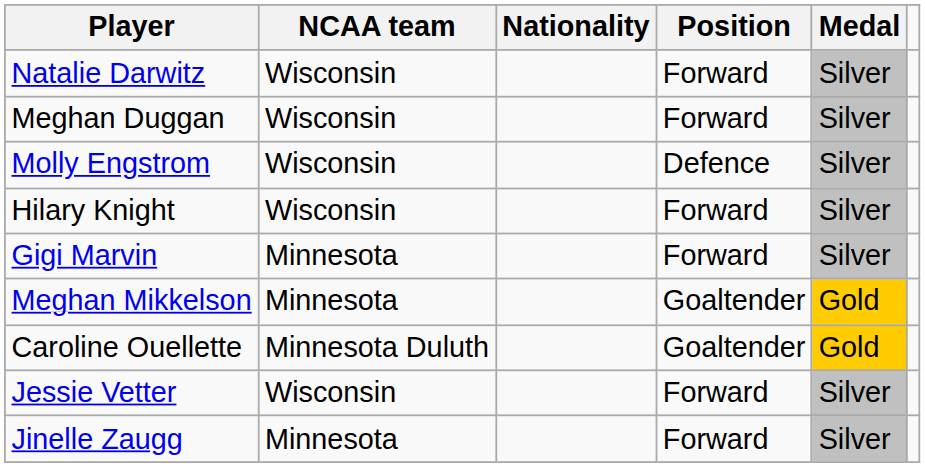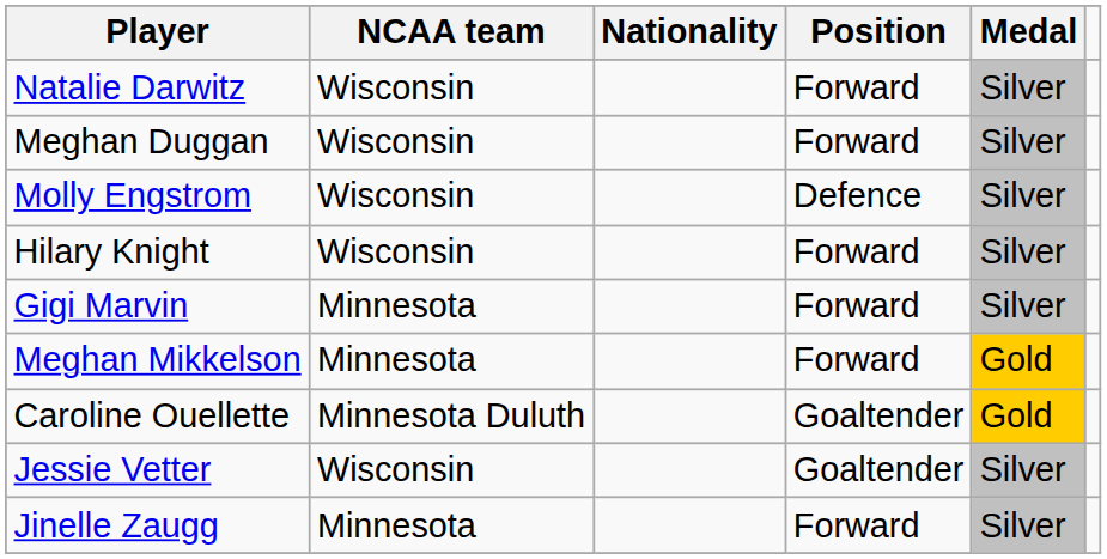Meghan Mikkelson | Position: Goaltender -> Forward
Jessie Vetter | Position: Forward -> Goaltender
